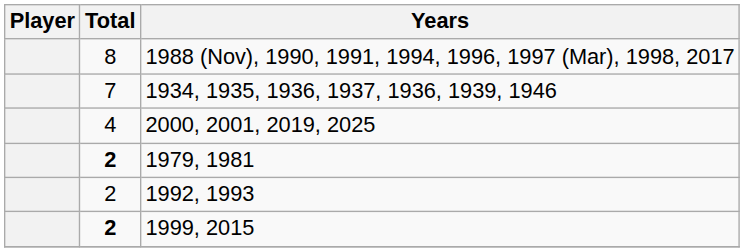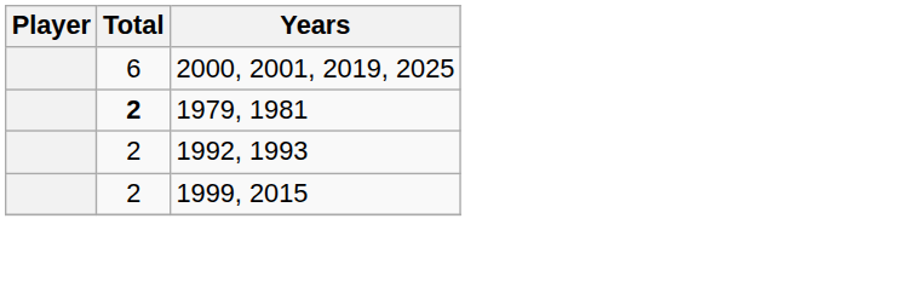- row: 8 | 1988 (Nov), 1990, 1991, 1994, 1996, 1997 (Mar), 1998, 2017
- row: 7 | 1934, 1935, 1936, 1937, 1936, 1939, 1946
2000, 2001, 2019, 2025 | Total: 4 -> 6
1999, 2015 | Total: bold -> normal
